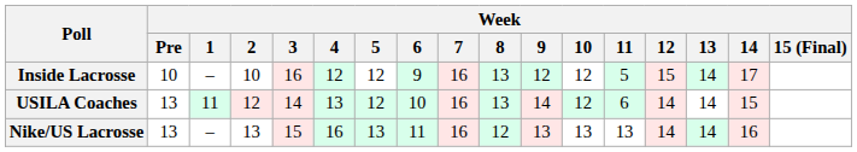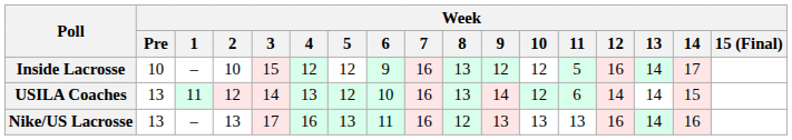Inside Lacrosse | Week / 3: 16 -> 15
Inside Lacrosse | Week / 12: 15 -> 16
Nike/US Lacrosse | Week / 3: 15 -> 17
Nike/US Lacrosse | Week / 12: 14 -> 16
